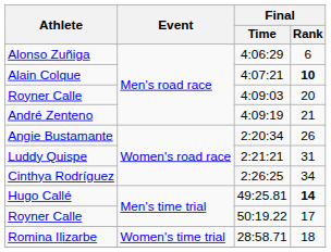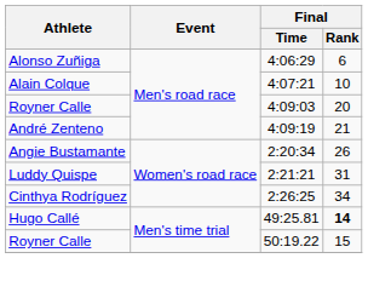Alain Colque | Final / Rank: bold -> normal
Royner Calle / 50:19.22 | Final / Rank: 17 -> 15
- row: Romina Ilizarbe | Women's time trial | 28:58.71 | 18
